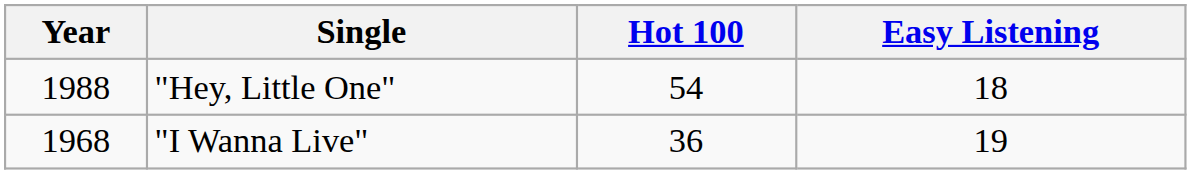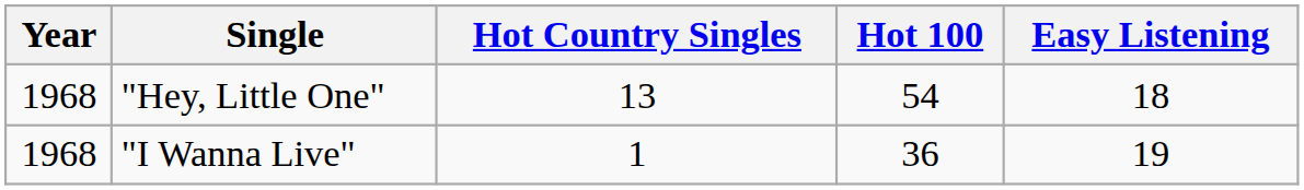+ column: Hot Country Singles | 13 | 1
"Hey, Little One" | Year: 1988 -> 1968
